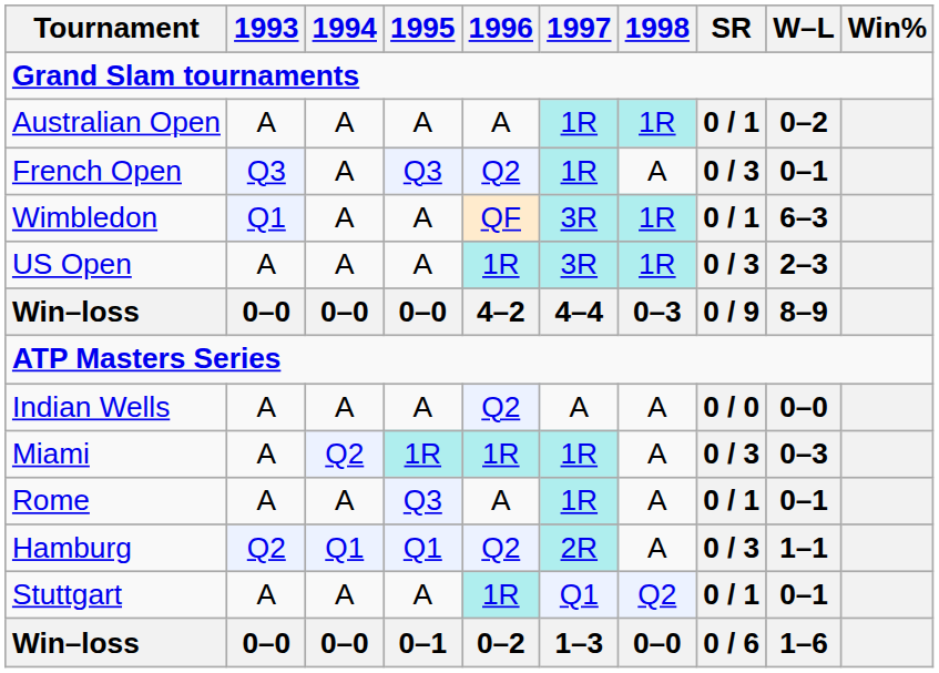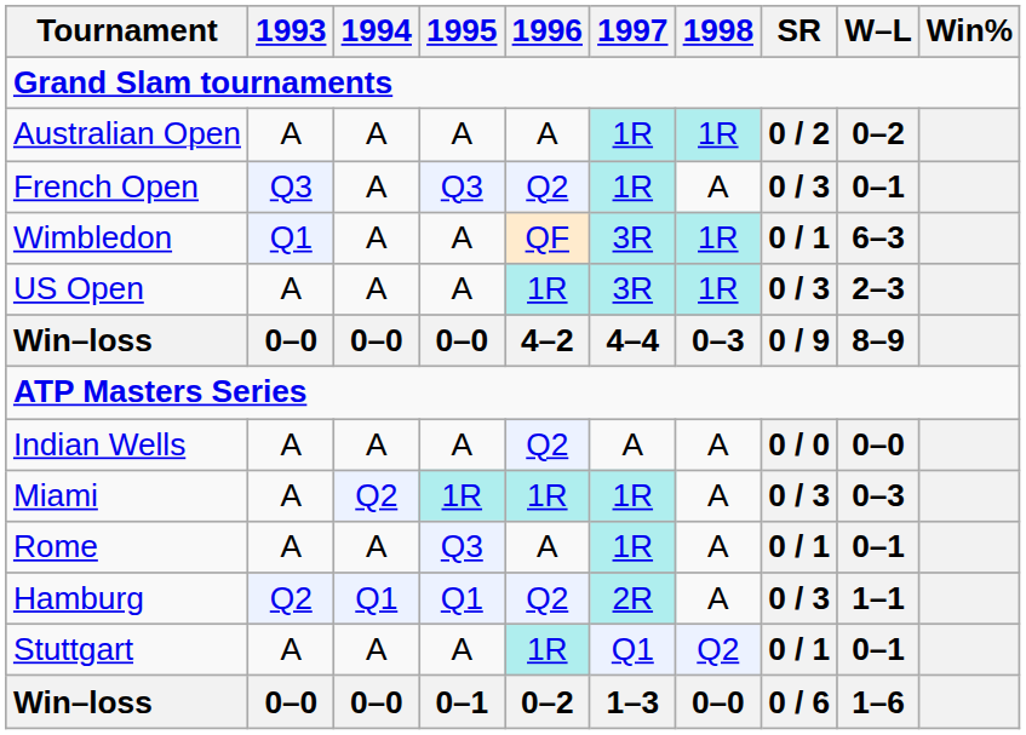Australian Open | SR: 0 / 1 -> 0 / 2
